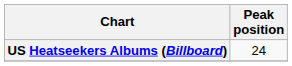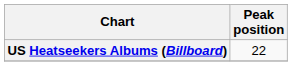US Heatseekers Albums (Billboard) | Peak position: 24 -> 22
